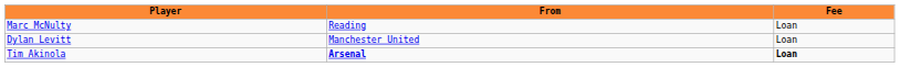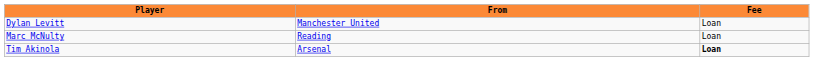rows swapped: Marc McNulty <-> Dylan Levitt
Tim Akinola | From: bold -> normal
